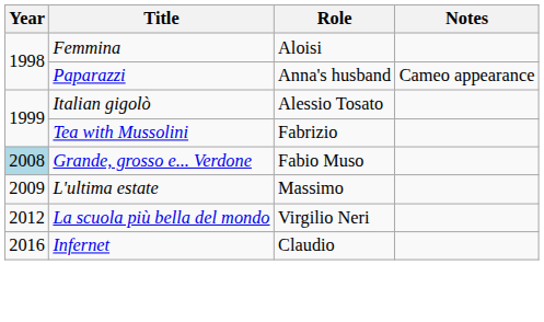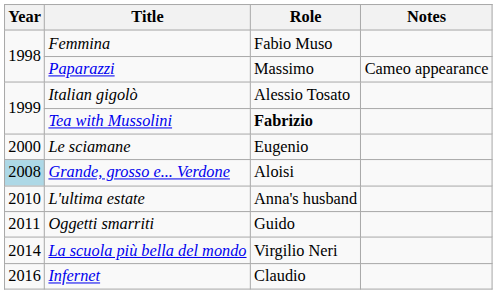Femmina | Role: Aloisi -> Fabio Muso
Paparazzi | Role: Anna's husband -> Massimo
Tea with Mussolini | Role: normal -> bold
+ row: 2000 | Le sciamane | Eugenio
Grande, grosso e... Verdone | Role: Fabio Muso -> Aloisi
L'ultima estate | Year: 2009 -> 2010
L'ultima estate | Role: Massimo -> Anna's husband
+ row: 2011 | Oggetti smarriti | Guido
La scuola più bella del mondo | Year: 2012 -> 2014
